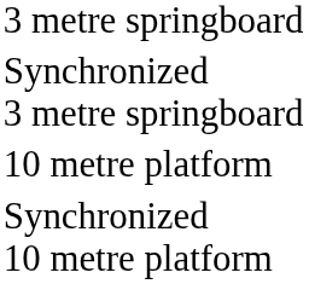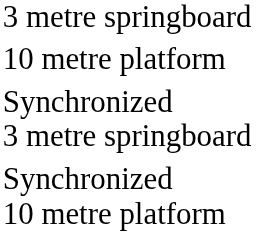rows swapped: 10 metre platform <-> Synchronized 3 metre springboard
